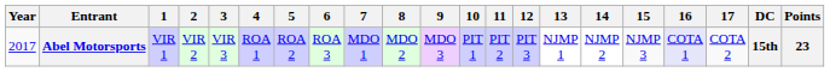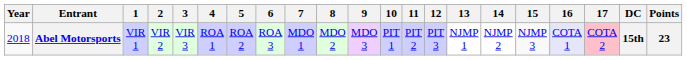Abel Motorsports | Year: 2017 -> 2018
Abel Motorsports | 17: no background -> pink background
